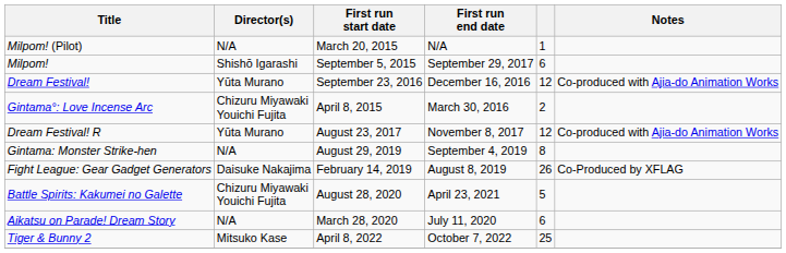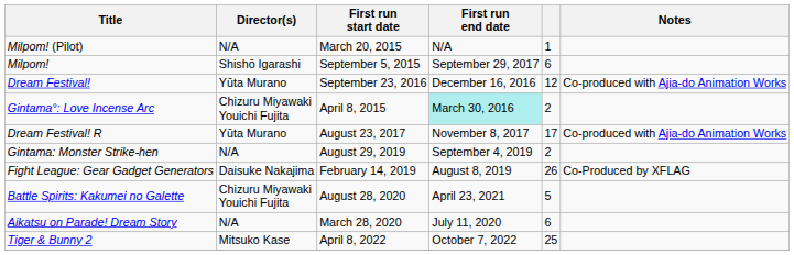Gintama°: Love Incense Arc | First run end date: no background -> paleturquoise background
Dream Festival! R | column 5: 12 -> 17
Gintama: Monster Strike-hen | column 5: 8 -> 2
